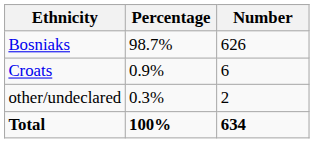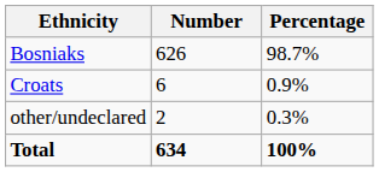columns swapped: Number <-> Percentage
